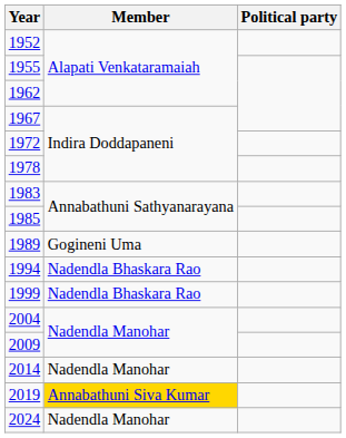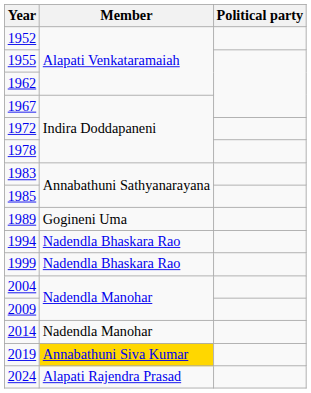2024 | Member: Nadendla Manohar -> Alapati Rajendra Prasad
